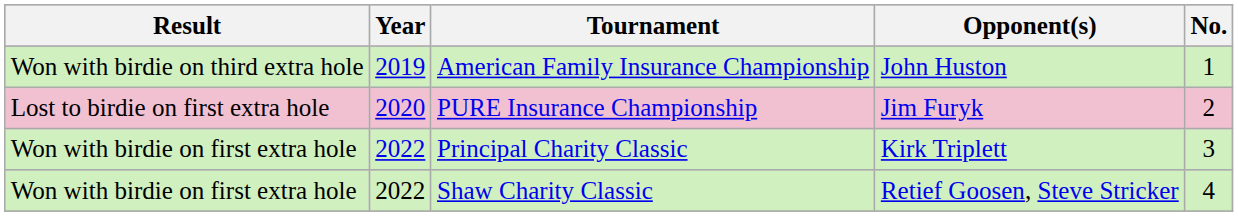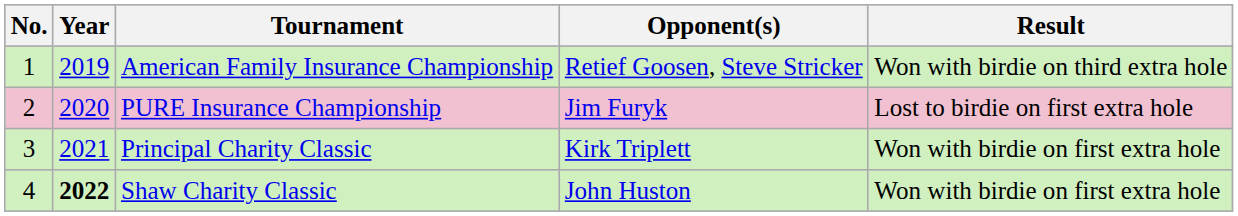columns swapped: No. <-> Result
American Family Insurance Championship | Opponent(s): John Huston -> Retief Goosen, Steve Stricker
Principal Charity Classic | Year: 2022 -> 2021
Shaw Charity Classic | Year: normal -> bold
Shaw Charity Classic | Opponent(s): Retief Goosen, Steve Stricker -> John Huston
